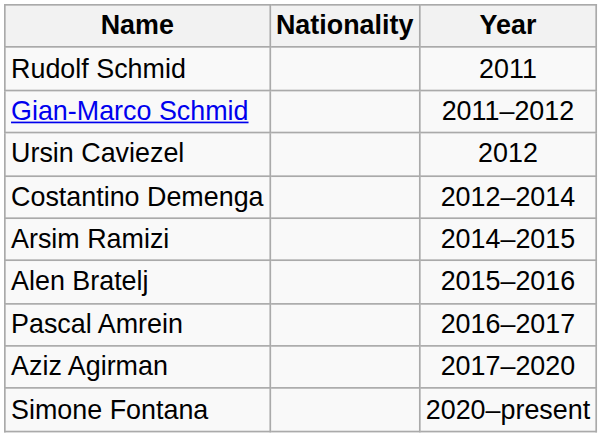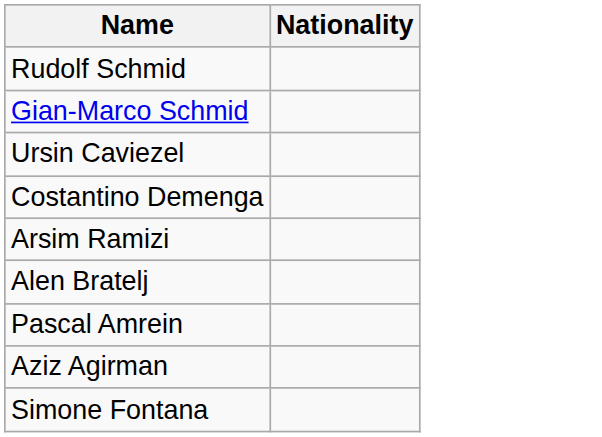- column: Year | 2011 | 2011–2012 | 2012 | 2012–2014 | 2014–2015 | 2015–2016 | 2016–2017 | 2017–2020 | 2020–present
